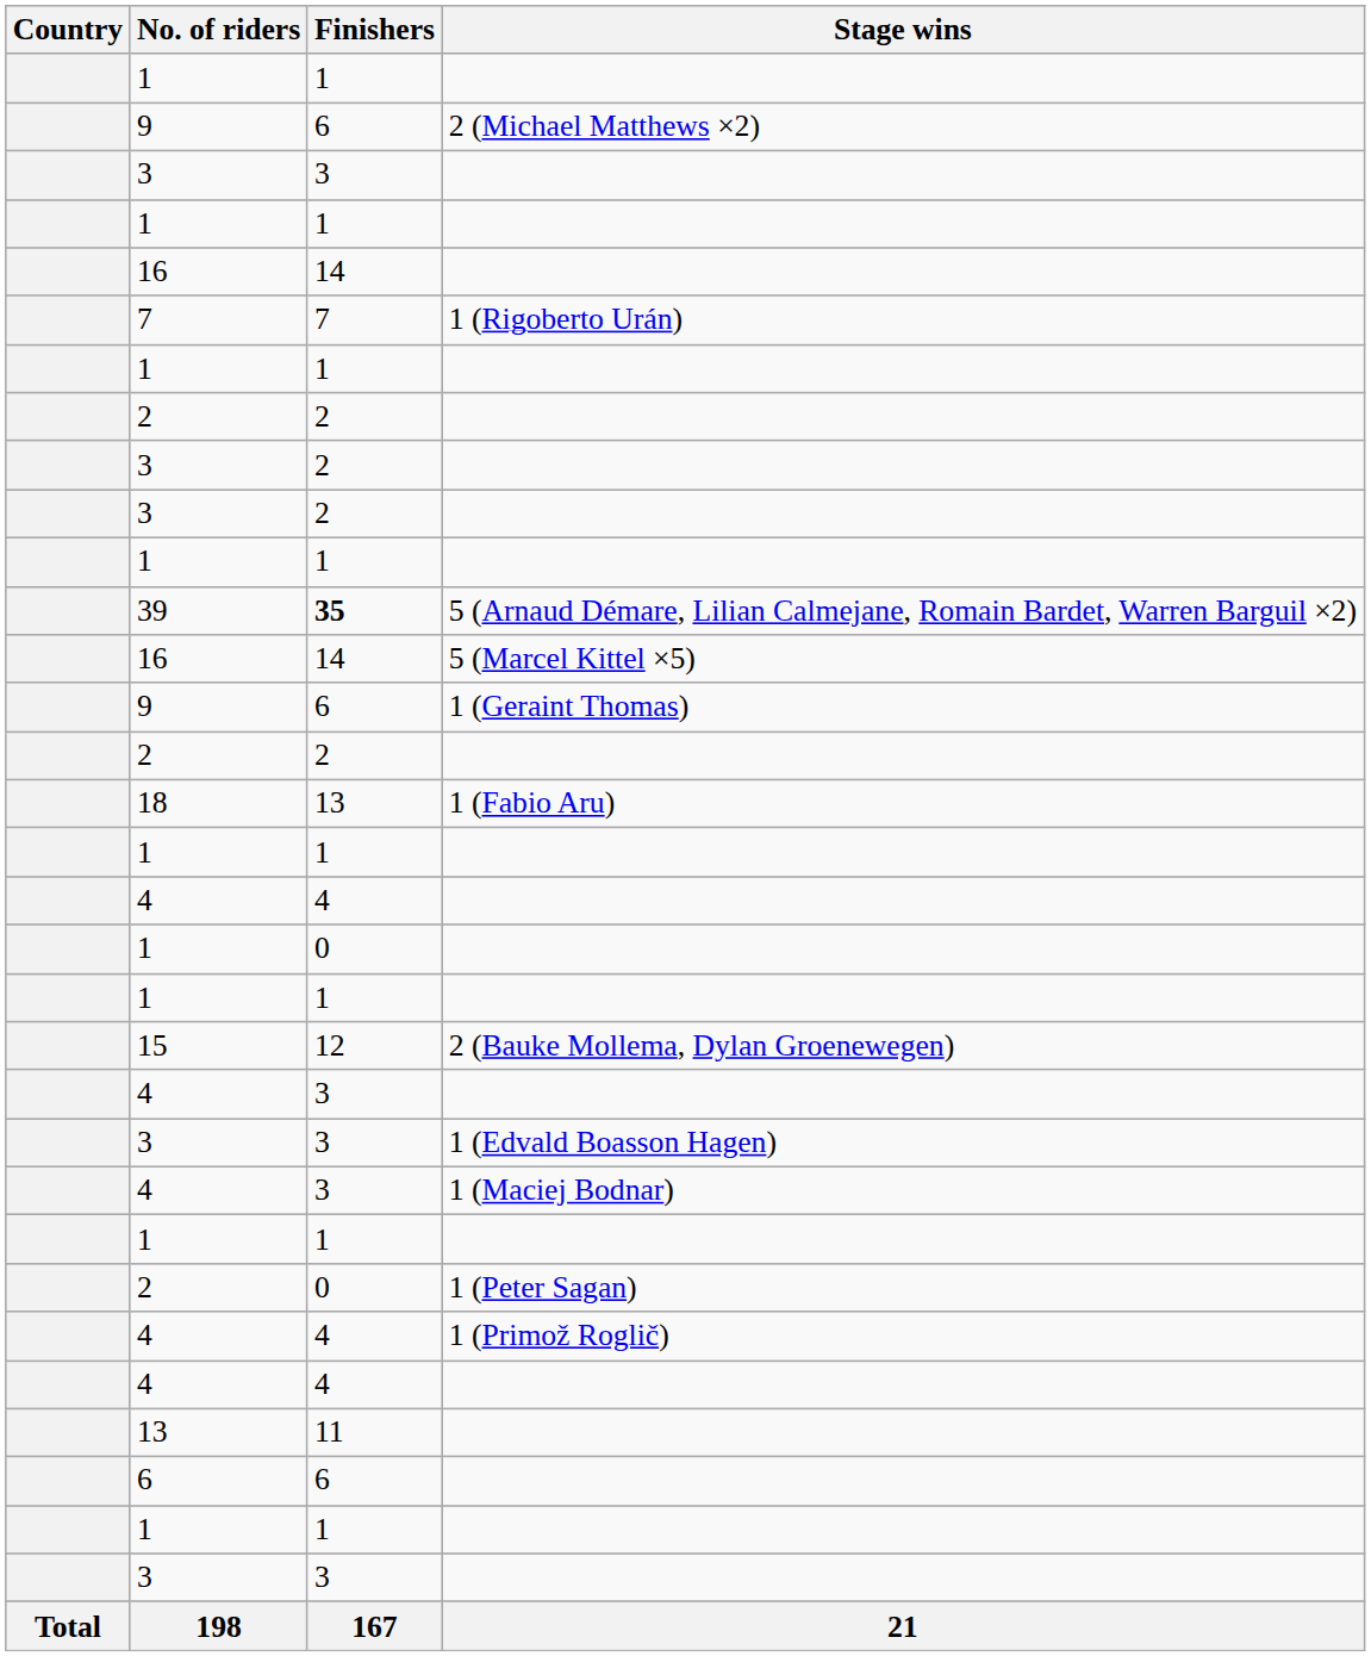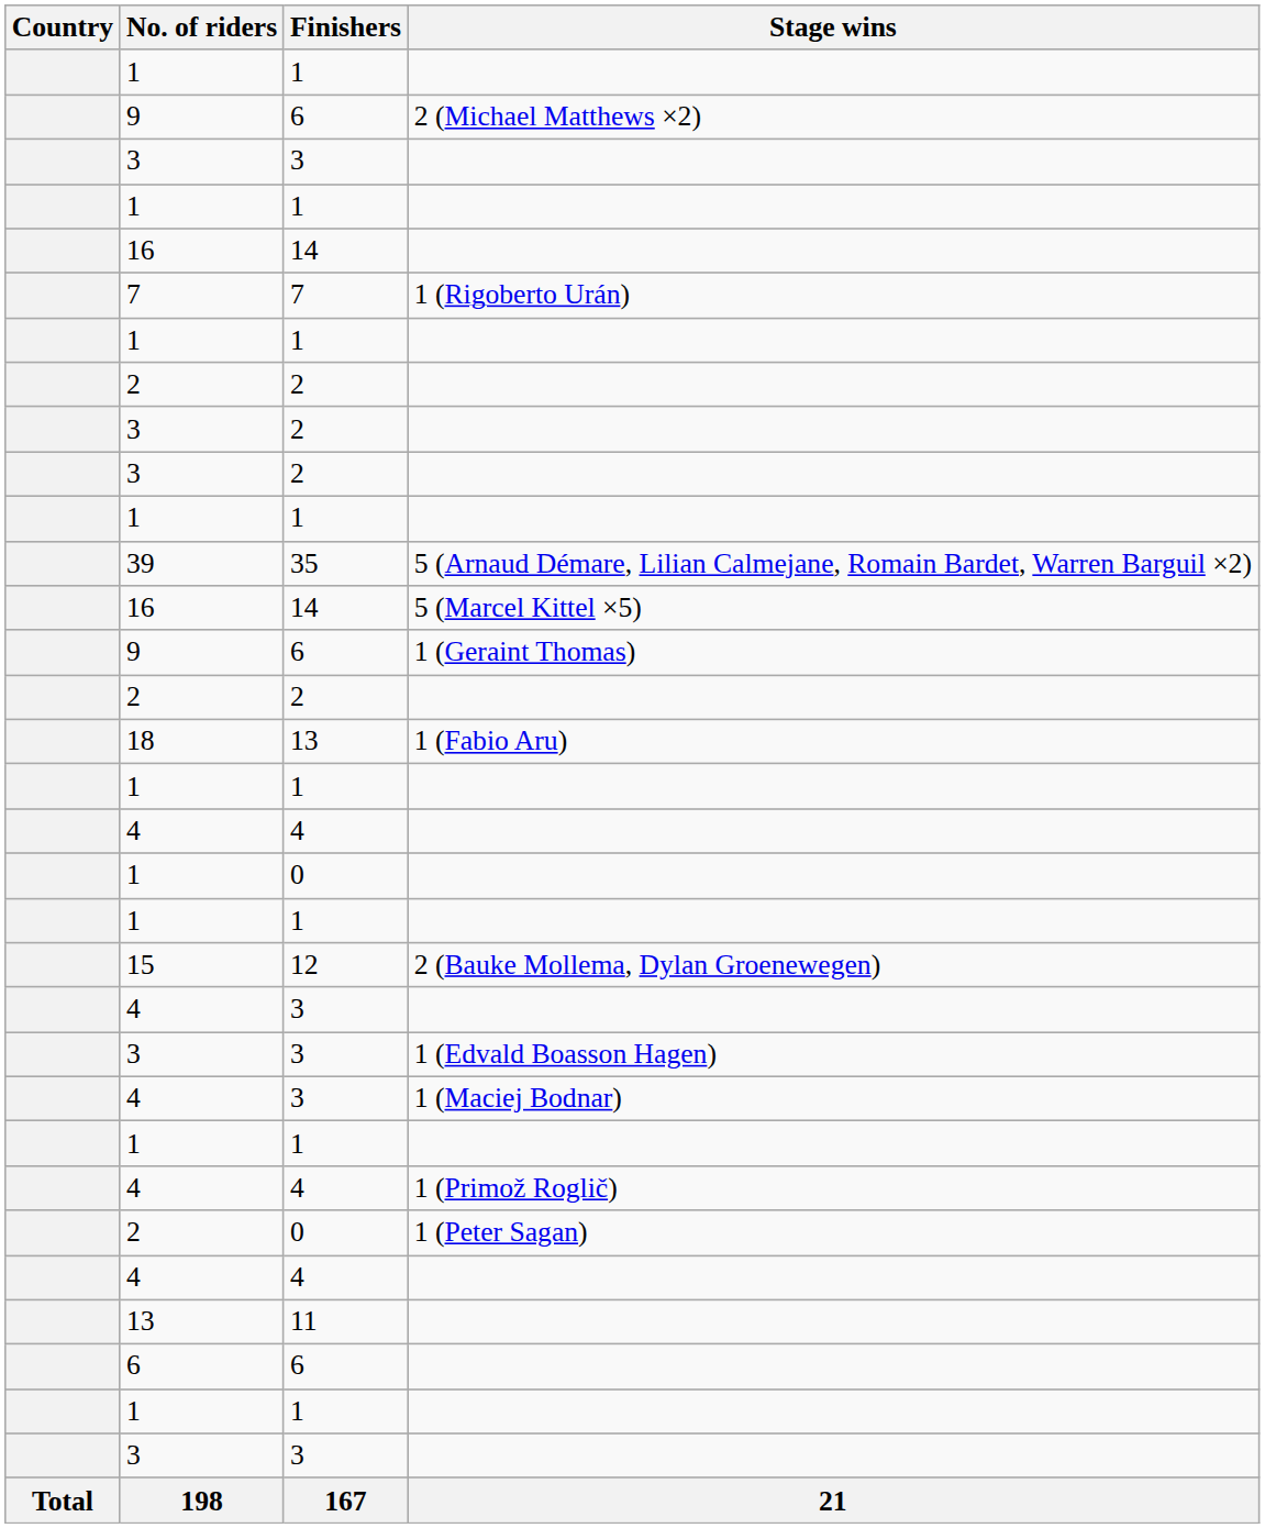39 | Finishers: bold -> normal
rows swapped: 2 / 1 (Peter Sagan) <-> 4 / 1 (Primož Roglič)
